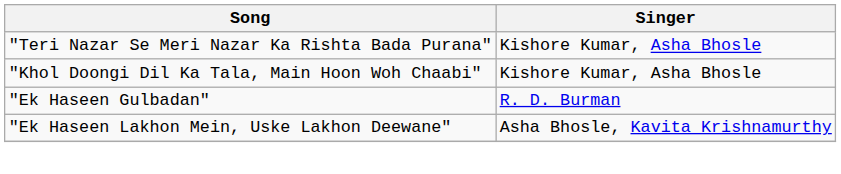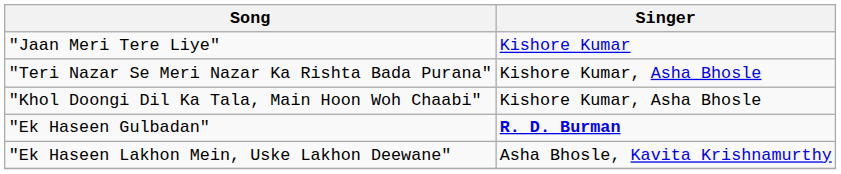+ row: "Jaan Meri Tere Liye" | Kishore Kumar
"Ek Haseen Gulbadan" | Singer: normal -> bold
